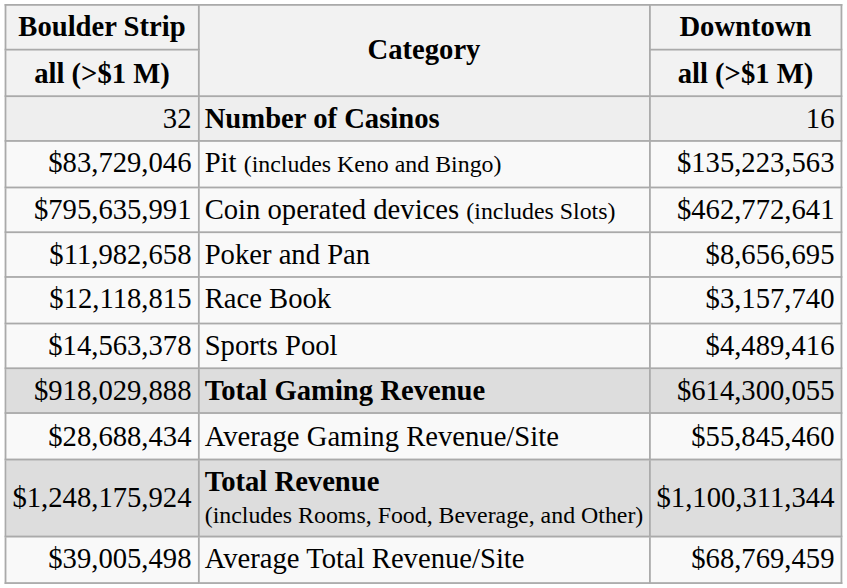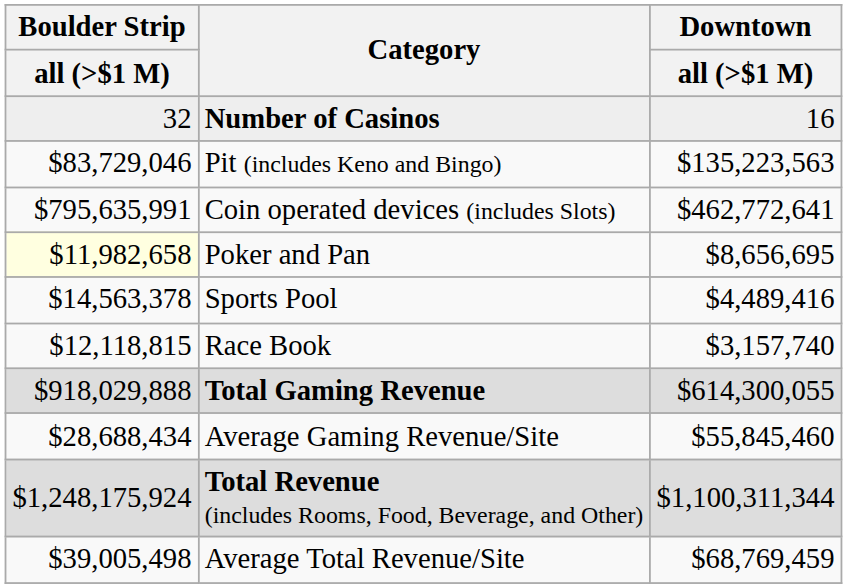Poker and Pan | Boulder Strip / all (>$1 M): no background -> lightyellow background
rows swapped: Race Book <-> Sports Pool
